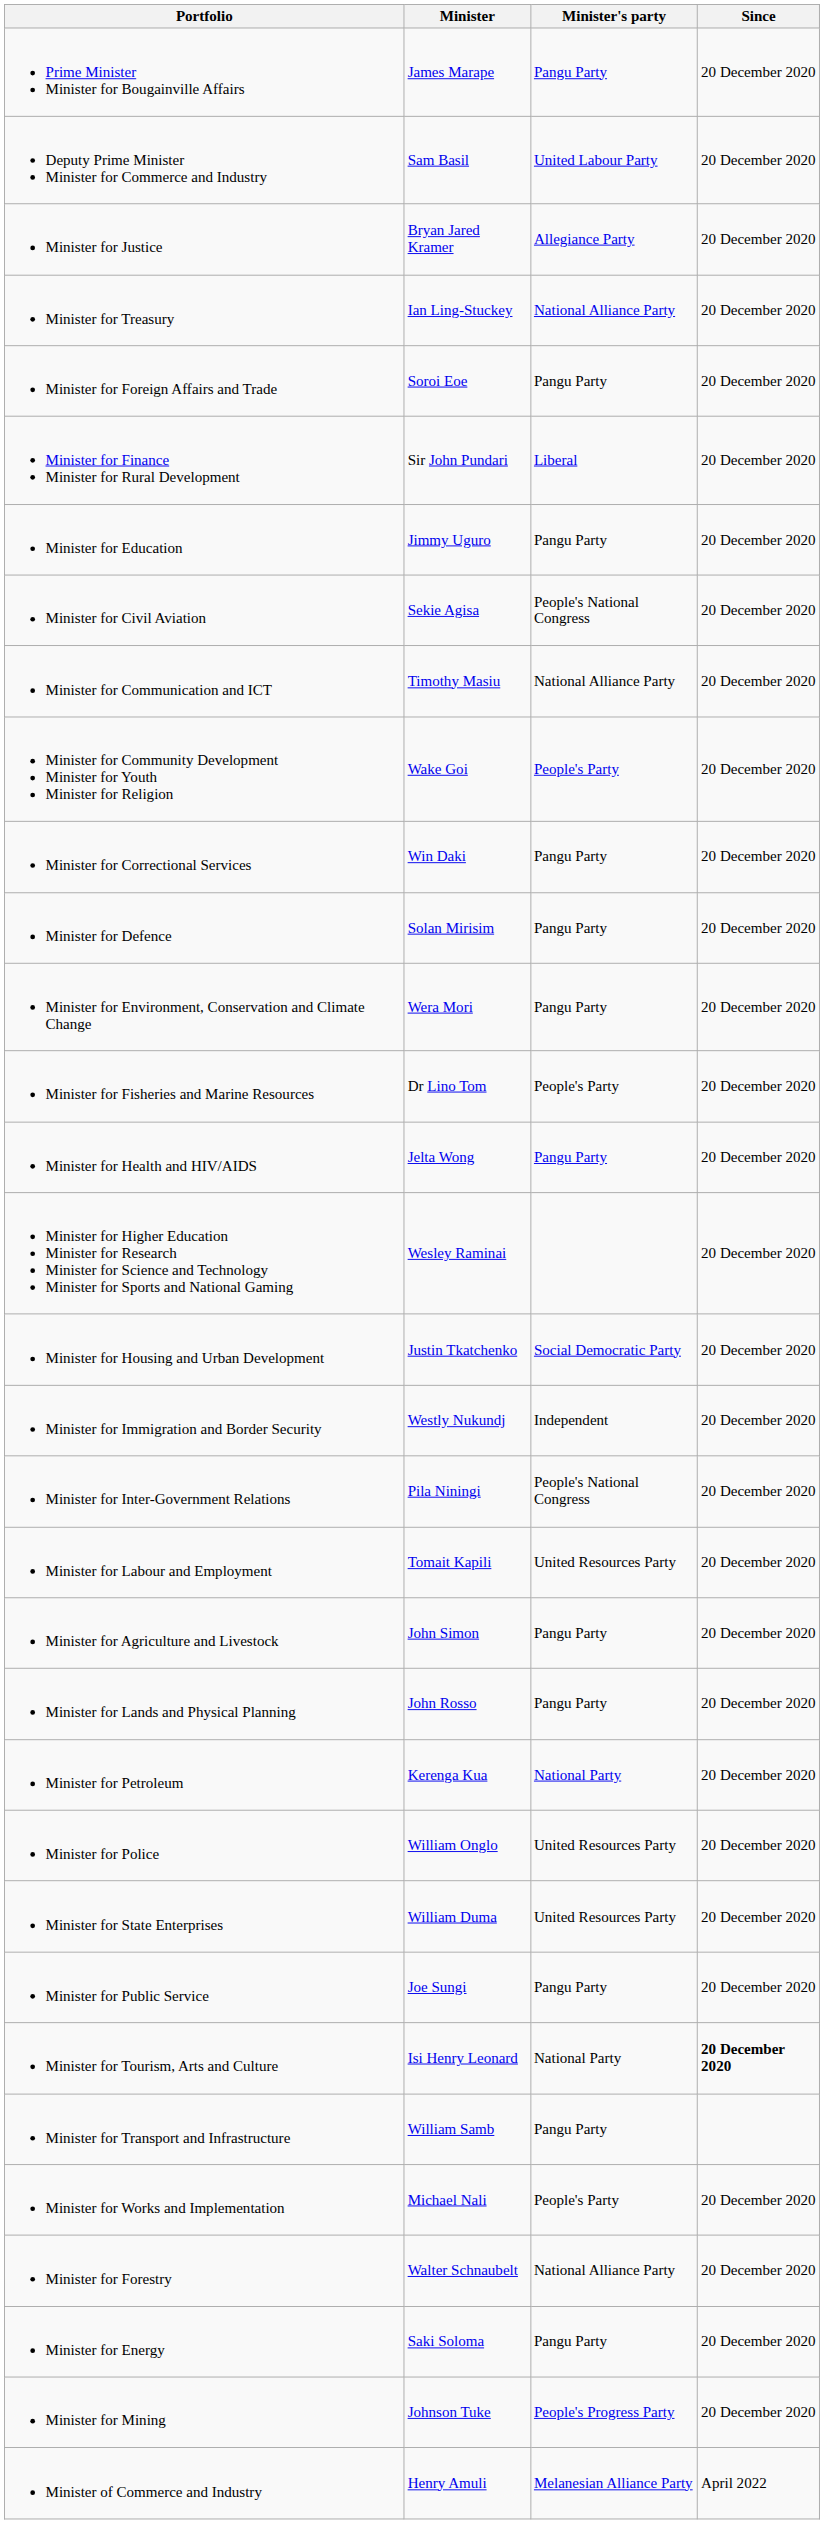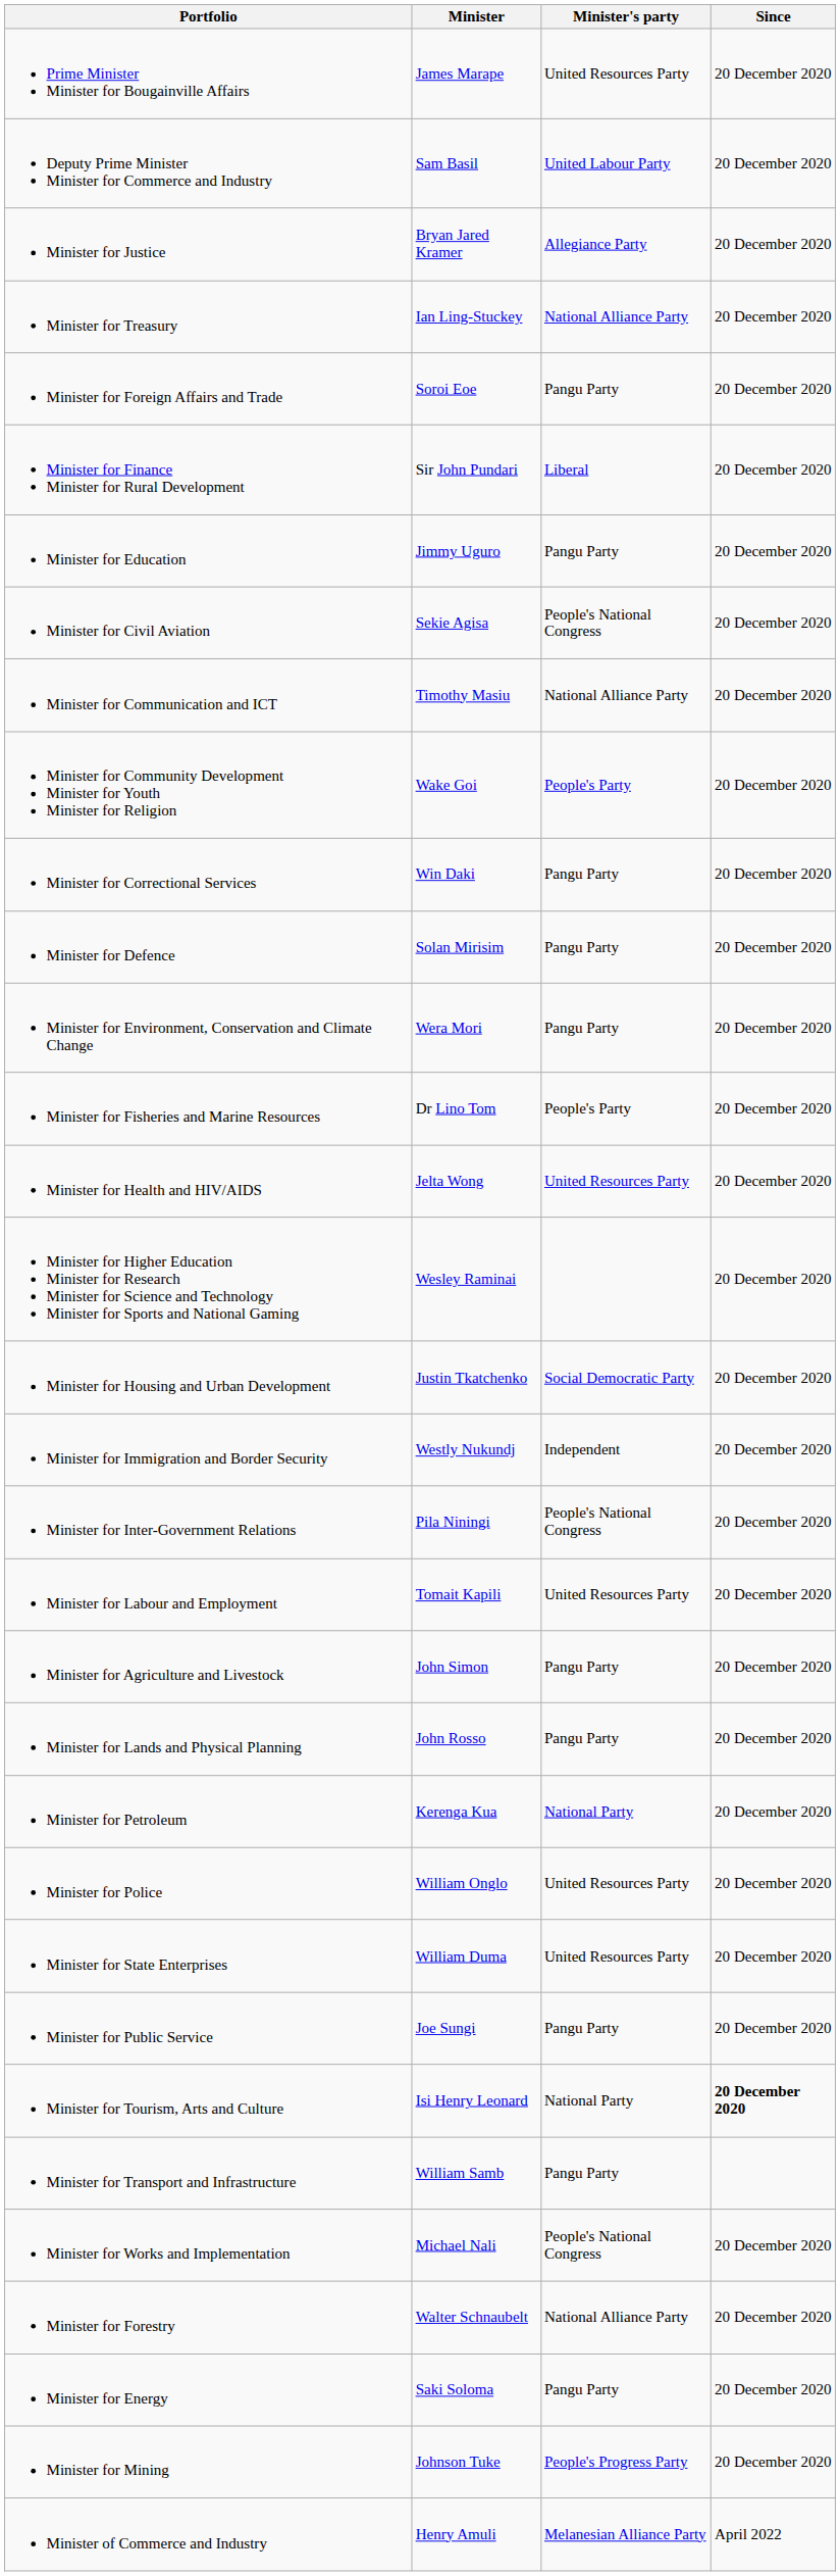Prime Minister Minister for Bougainville Affairs | Minister's party: Pangu Party -> United Resources Party
Minister for Health and HIV/AIDS | Minister's party: Pangu Party -> United Resources Party
Minister for Works and Implementation | Minister's party: People's Party -> People's National Congress
